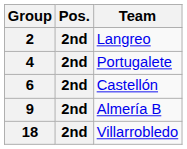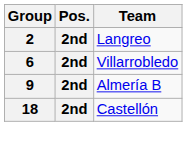- row: 4 | 2nd | Portugalete
6 | Team: Castellón -> Villarrobledo
18 | Team: Villarrobledo -> Castellón
